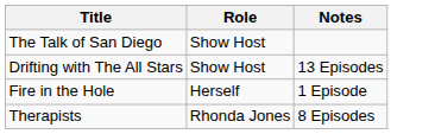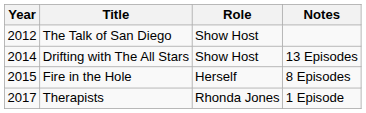+ column: Year | 2012 | 2014 | 2015 | 2017
Fire in the Hole | Notes: 1 Episode -> 8 Episodes
Therapists | Notes: 8 Episodes -> 1 Episode
